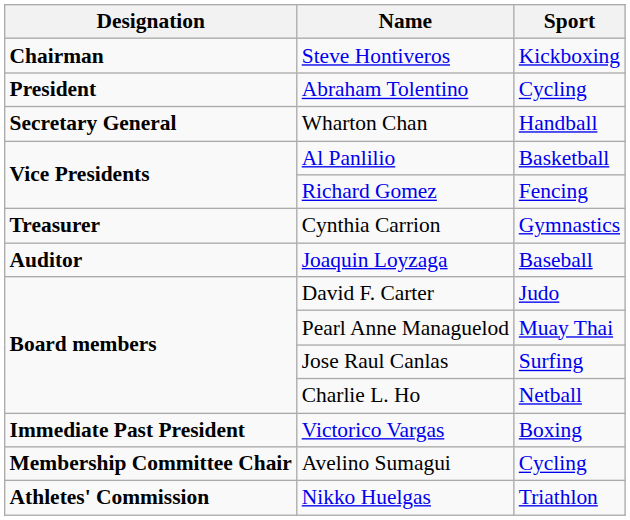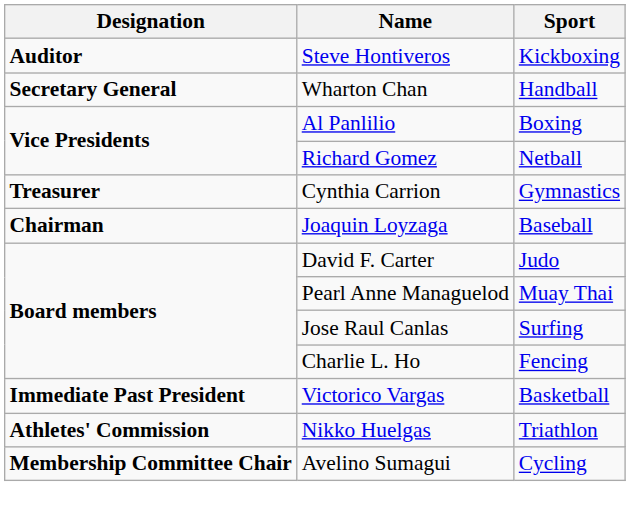Steve Hontiveros | Designation: Chairman -> Auditor
- row: President | Abraham Tolentino | Cycling
Al Panlilio | Sport: Basketball -> Boxing
Richard Gomez | Sport: Fencing -> Netball
Joaquin Loyzaga | Designation: Auditor -> Chairman
Charlie L. Ho | Sport: Netball -> Fencing
Victorico Vargas | Sport: Boxing -> Basketball
rows swapped: Nikko Huelgas <-> Avelino Sumagui
